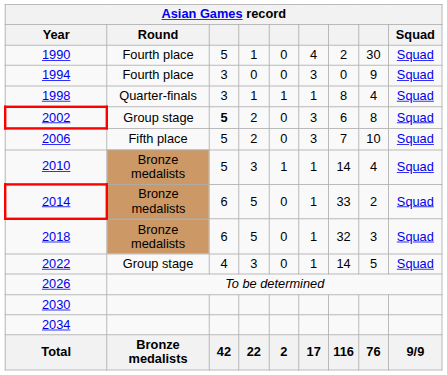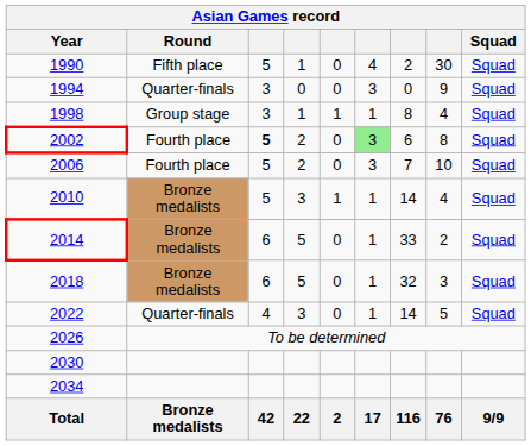1990 | Round: Fourth place -> Fifth place
1994 | Round: Fourth place -> Quarter-finals
1998 | Round: Quarter-finals -> Group stage
2002 | Round: Group stage -> Fourth place
2002 | column 6: no background -> lightgreen background
2006 | Round: Fifth place -> Fourth place
2022 | Round: Group stage -> Quarter-finals
